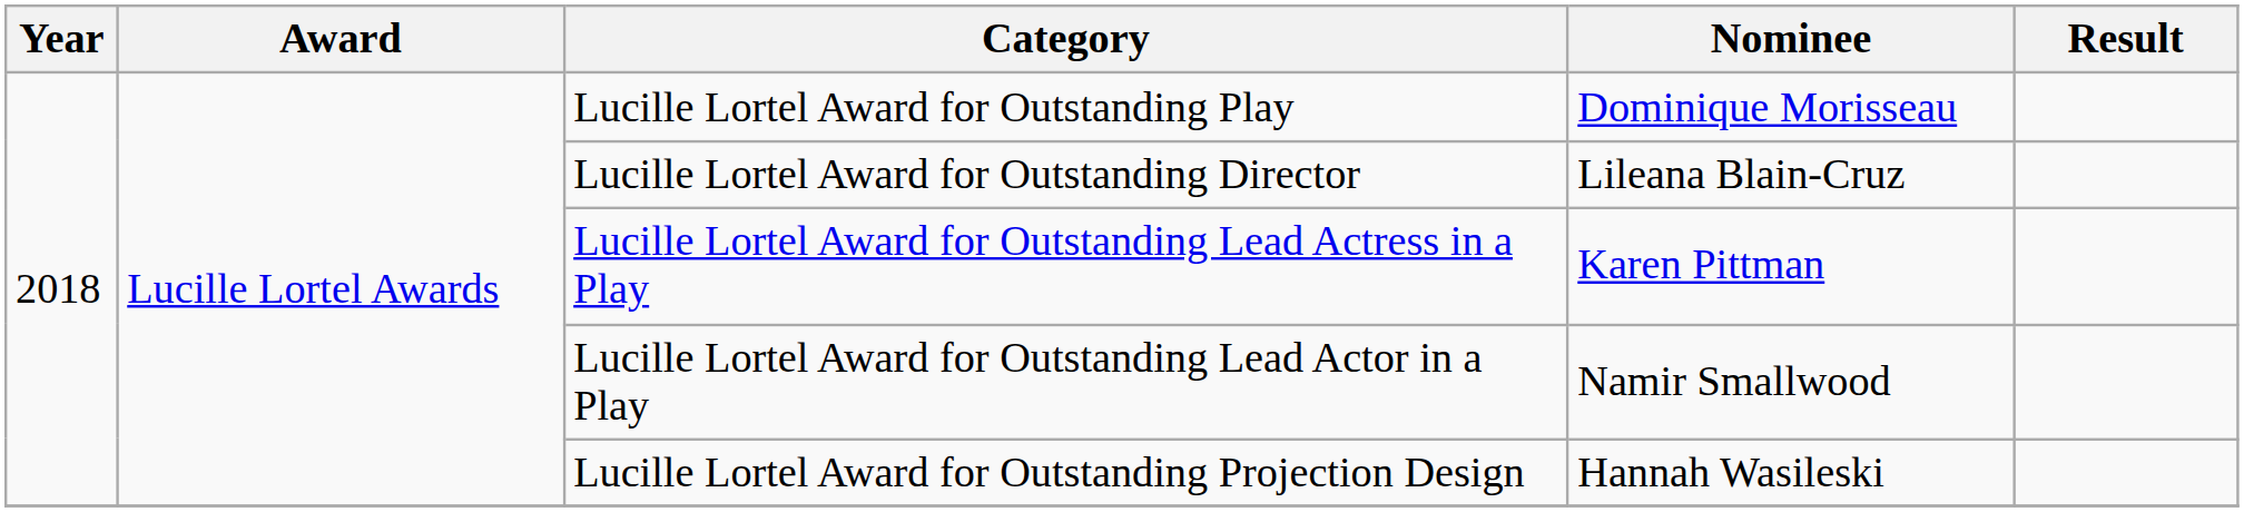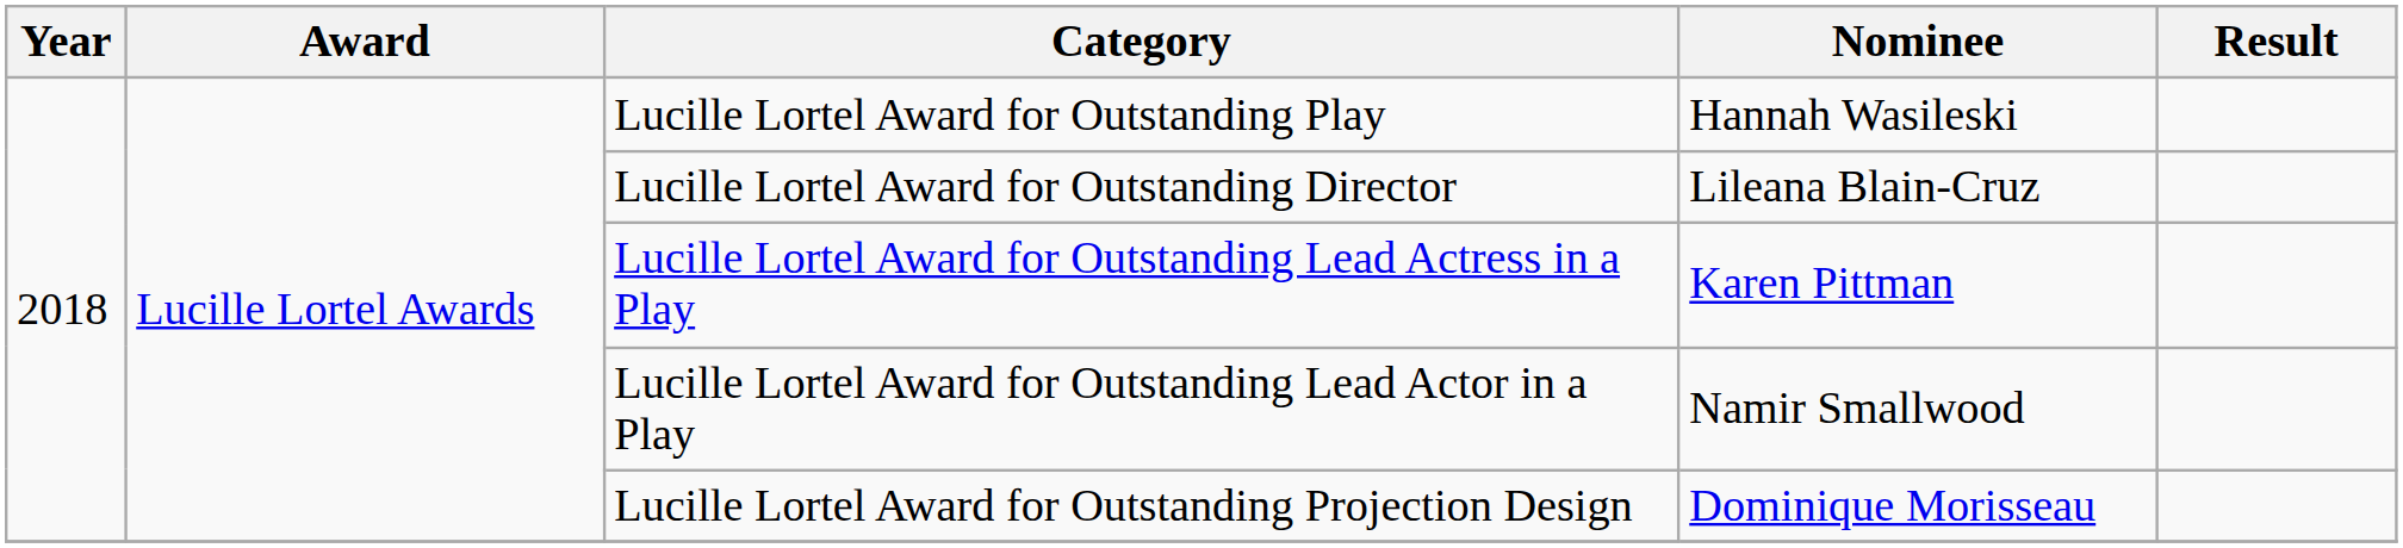Lucille Lortel Award for Outstanding Play | Nominee: Dominique Morisseau -> Hannah Wasileski
Lucille Lortel Award for Outstanding Projection Design | Nominee: Hannah Wasileski -> Dominique Morisseau
